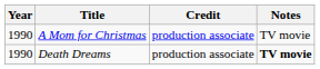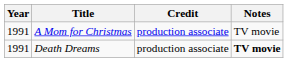A Mom for Christmas | Year: 1990 -> 1991
Death Dreams | Year: 1990 -> 1991
